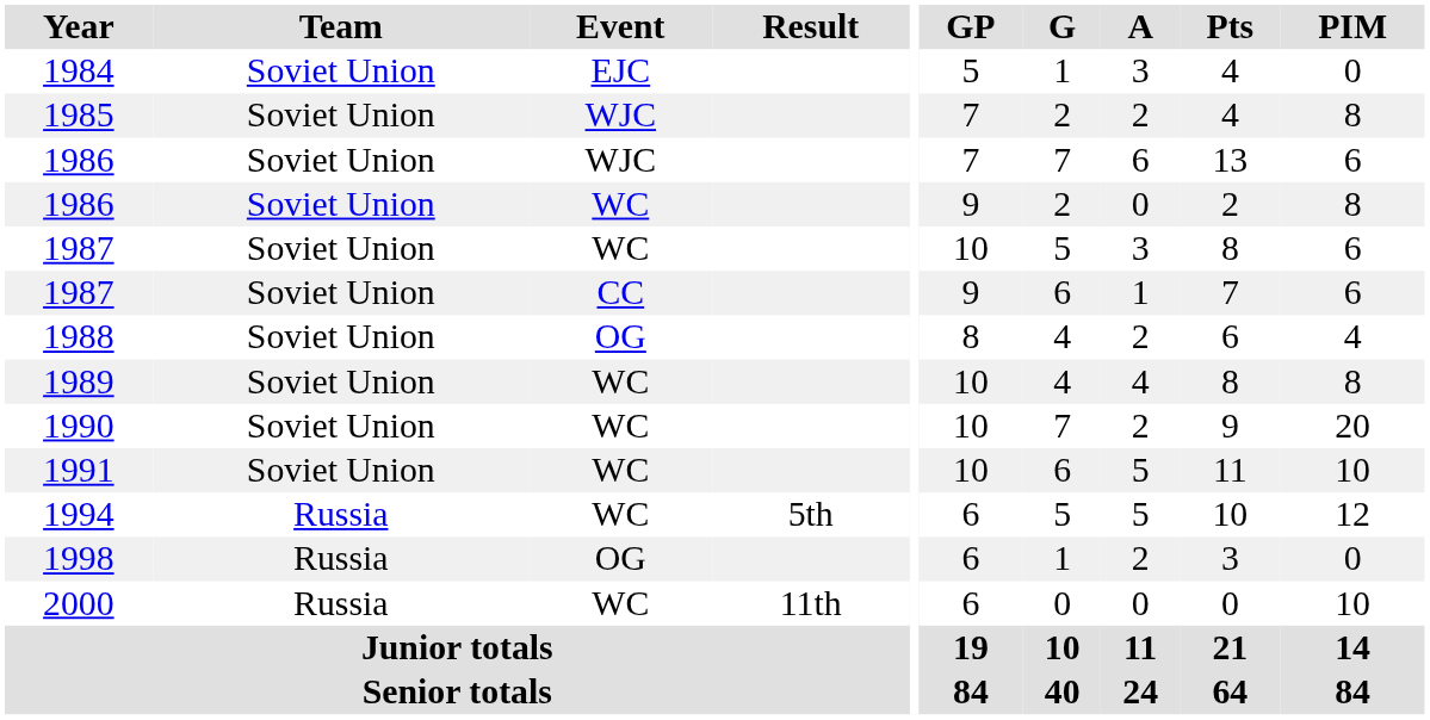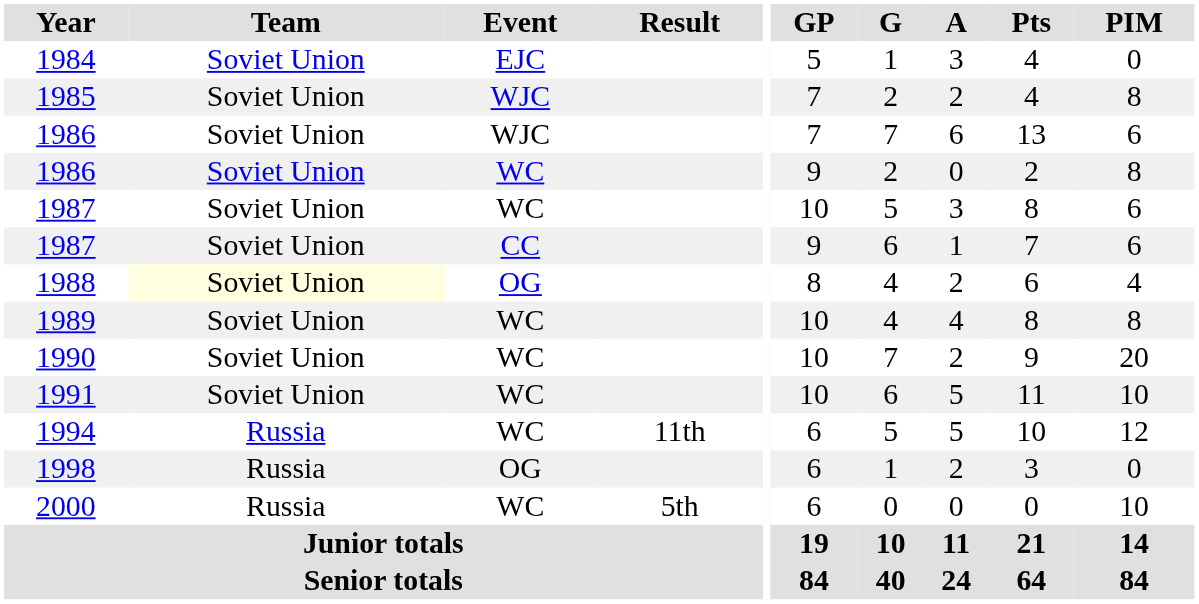1988 | Team: no background -> lightyellow background
1994 | Result: 5th -> 11th
2000 | Result: 11th -> 5th
